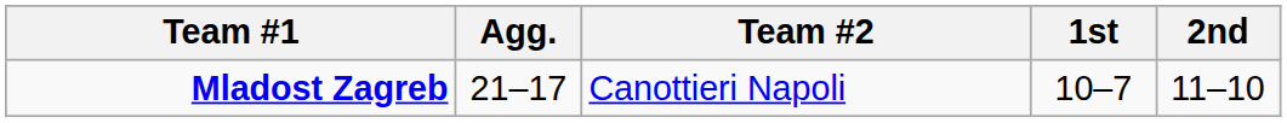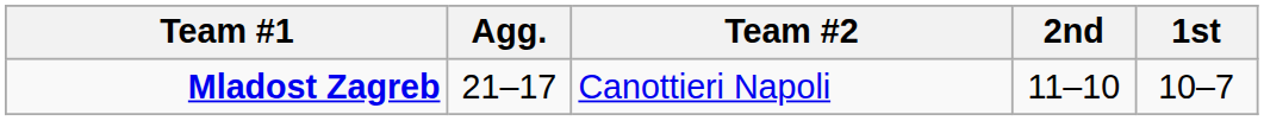columns swapped: 1st <-> 2nd
